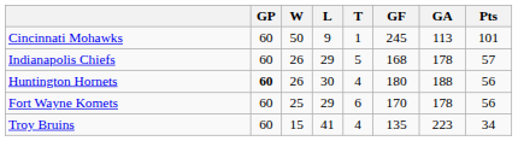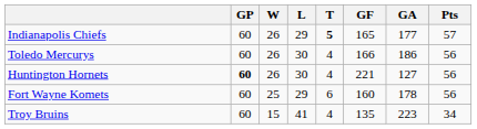- row: Cincinnati Mohawks | 60 | 50 | 9 | 1 | 245 | 113 | 101
Indianapolis Chiefs | T: normal -> bold
Indianapolis Chiefs | GF: 168 -> 165
Indianapolis Chiefs | GA: 178 -> 177
+ row: Toledo Mercurys | 60 | 26 | 30 | 4 | 166 | 186 | 56
Huntington Hornets | GF: 180 -> 221
Huntington Hornets | GA: 188 -> 127
Fort Wayne Komets | GF: 170 -> 160
